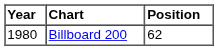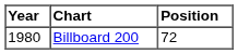Billboard 200 | Position: 62 -> 72
